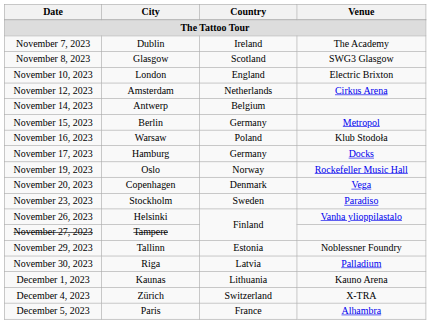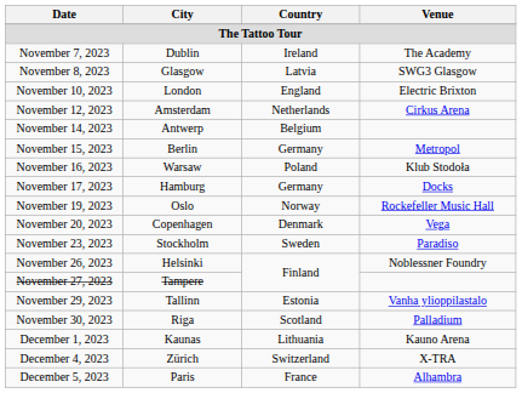November 8, 2023 | Country: Scotland -> Latvia
November 26, 2023 | Venue: Vanha ylioppilastalo -> Noblessner Foundry
November 29, 2023 | Venue: Noblessner Foundry -> Vanha ylioppilastalo
November 30, 2023 | Country: Latvia -> Scotland
